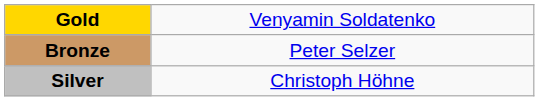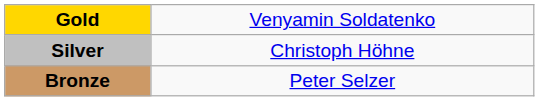rows swapped: Silver <-> Bronze
